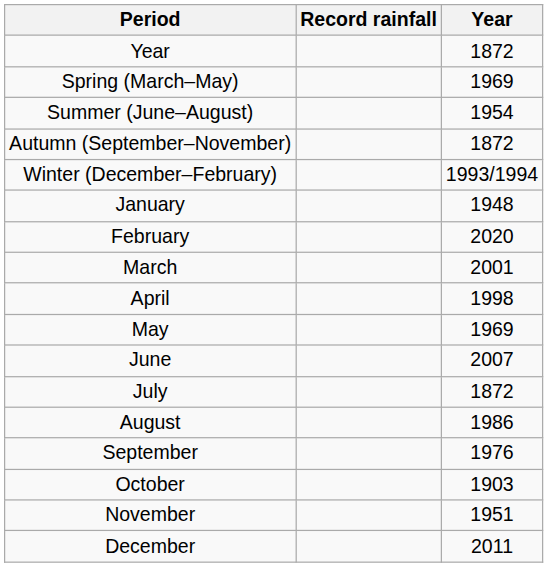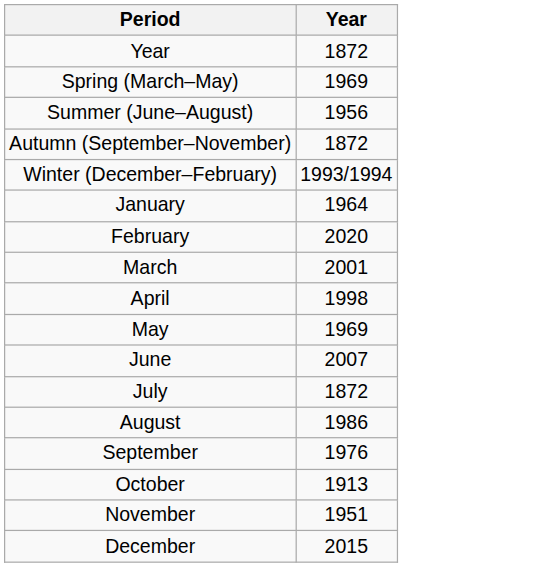- column: Record rainfall
Summer (June–August) | Year: 1954 -> 1956
January | Year: 1948 -> 1964
October | Year: 1903 -> 1913
December | Year: 2011 -> 2015
